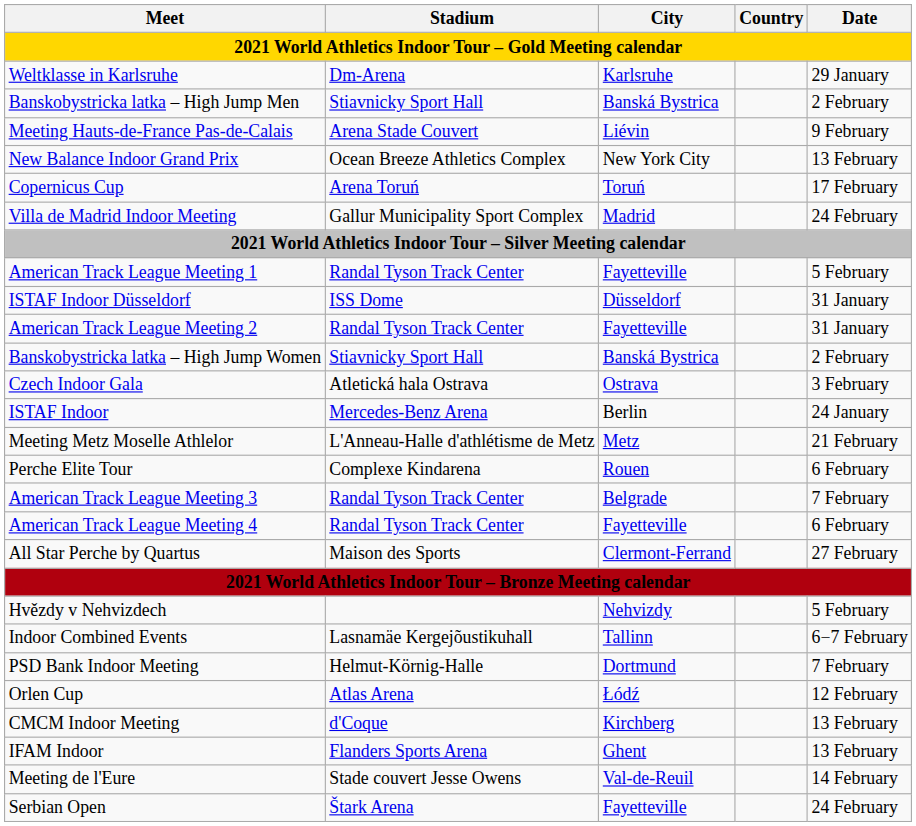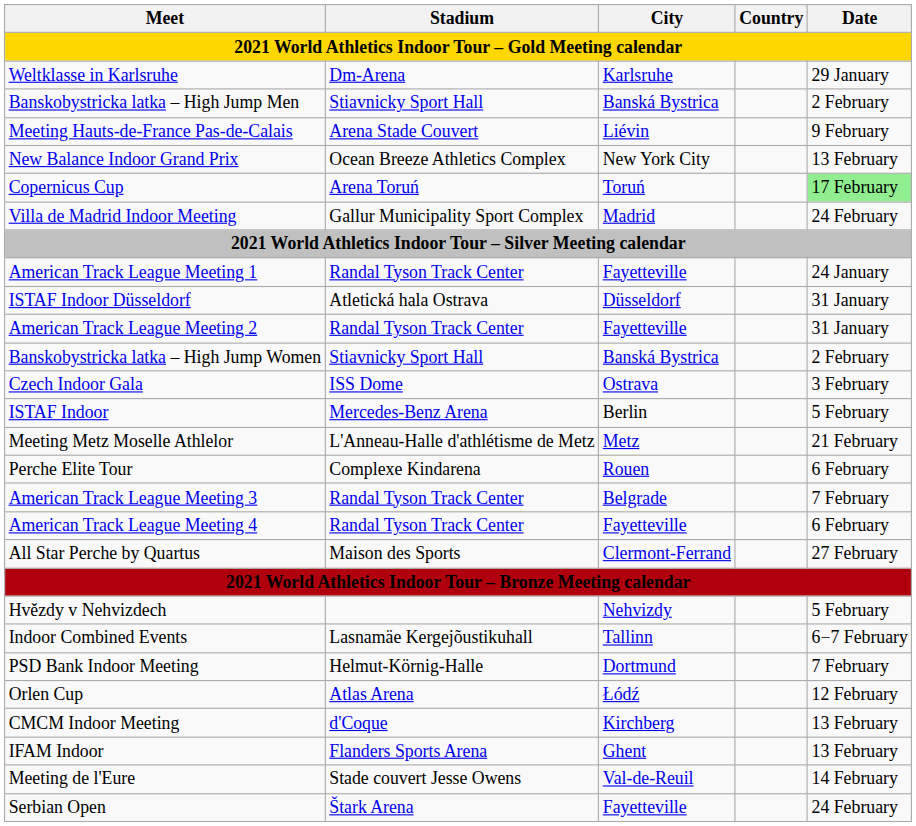Copernicus Cup | Date: no background -> lightgreen background
American Track League Meeting 1 | Date: 5 February -> 24 January
ISTAF Indoor Düsseldorf | Stadium: ISS Dome -> Atletická hala Ostrava
Czech Indoor Gala | Stadium: Atletická hala Ostrava -> ISS Dome
ISTAF Indoor | Date: 24 January -> 5 February
